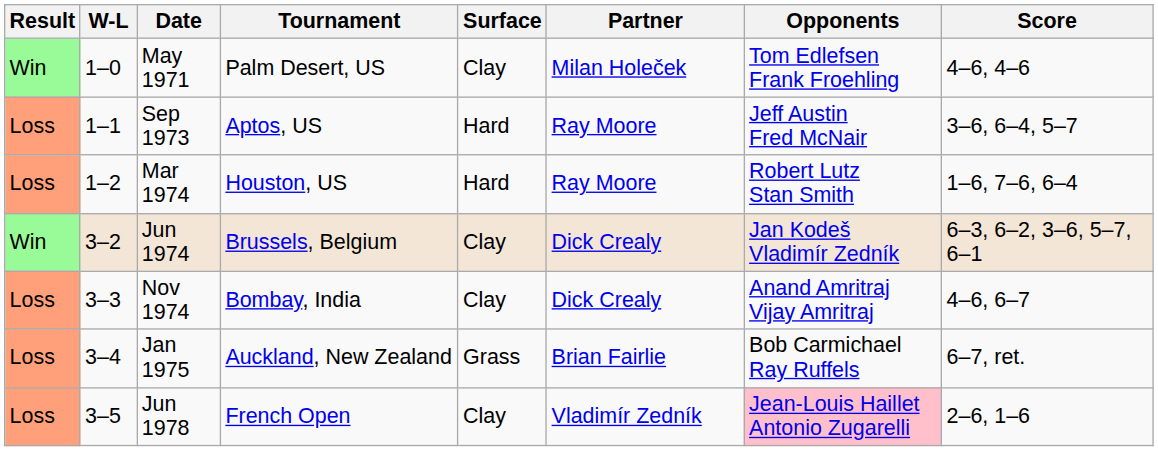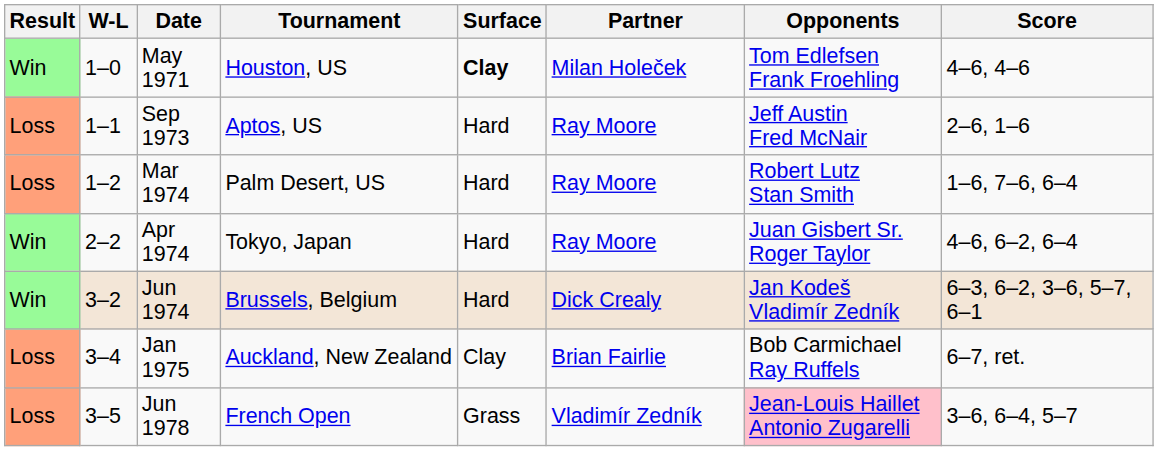May 1971 | Tournament: Palm Desert, US -> Houston, US
May 1971 | Surface: normal -> bold
Sep 1973 | Score: 3–6, 6–4, 5–7 -> 2–6, 1–6
Mar 1974 | Tournament: Houston, US -> Palm Desert, US
+ row: Win | 2–2 | Apr 1974 | Tokyo, Japan | Hard | Ray Moore | Juan Gisbert Sr. Roger Taylor | 4–6, 6–2, 6–4
Jun 1974 | Surface: Clay -> Hard
- row: Loss | 3–3 | Nov 1974 | Bombay, India | Clay | Dick Crealy | Anand Amritraj Vijay Amritraj | 4–6, 6–7
Jan 1975 | Surface: Grass -> Clay
Jun 1978 | Surface: Clay -> Grass
Jun 1978 | Score: 2–6, 1–6 -> 3–6, 6–4, 5–7
